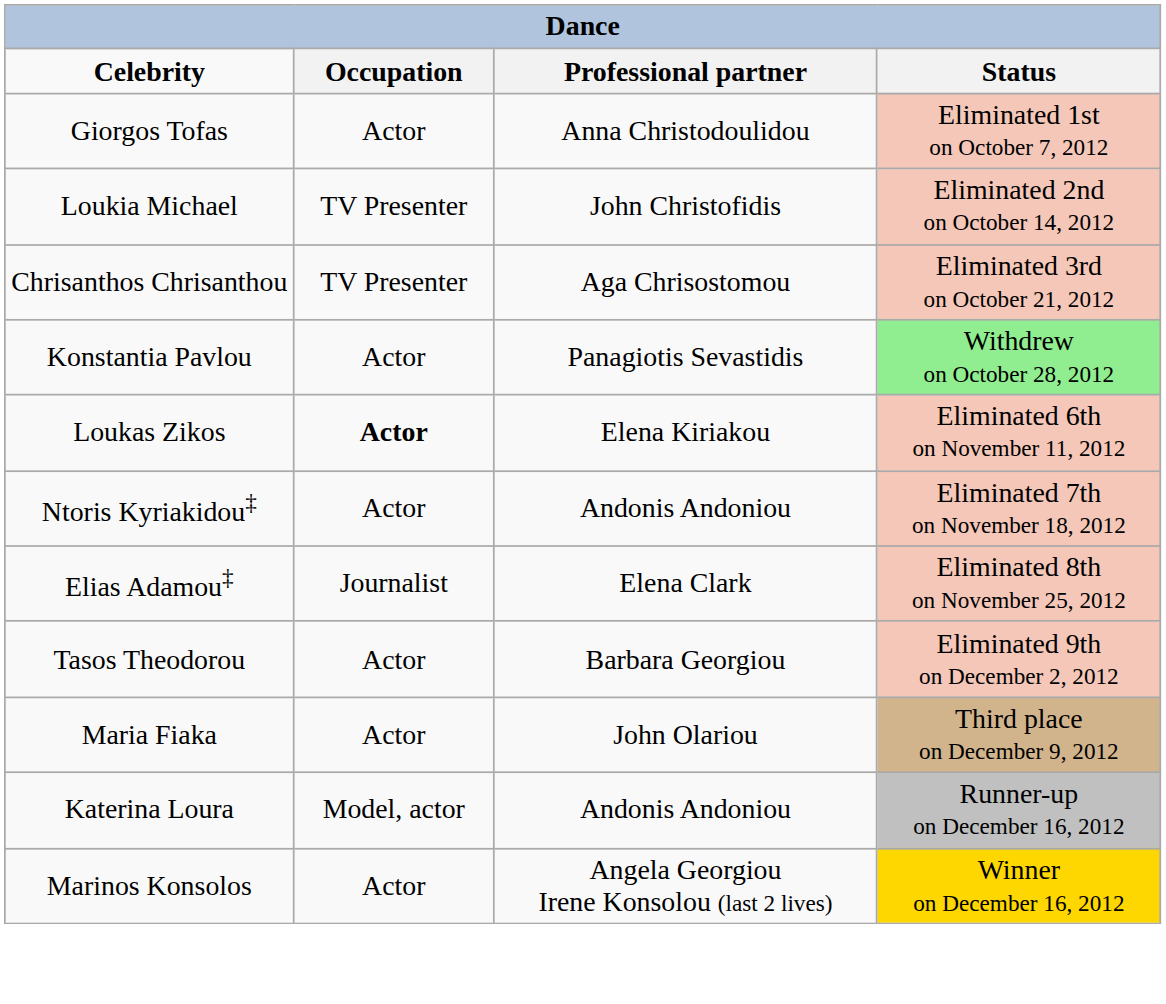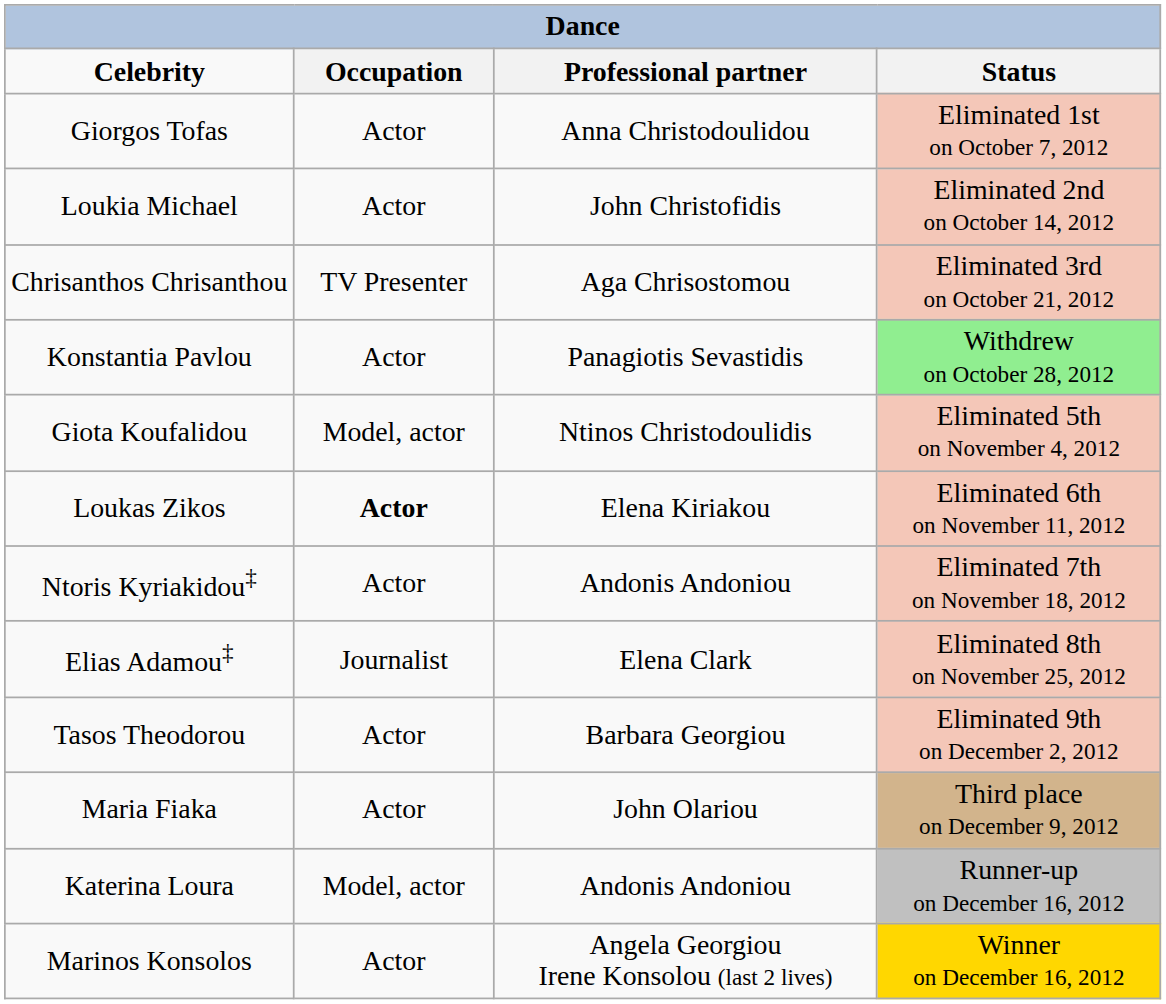Loukia Michael | Occupation: TV Presenter -> Actor
+ row: Giota Koufalidou | Model, actor | Ntinos Christodoulidis | Eliminated 5th on November 4, 2012
